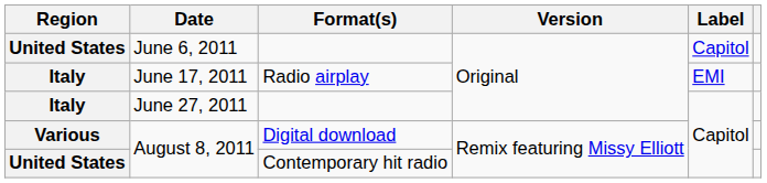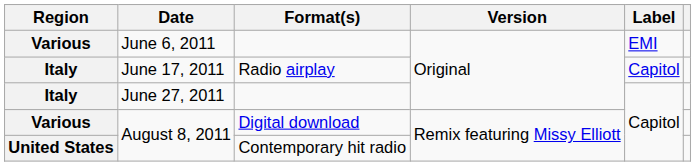June 6, 2011 | Region: United States -> Various
June 6, 2011 | Label: Capitol -> EMI
June 17, 2011 | Label: EMI -> Capitol
